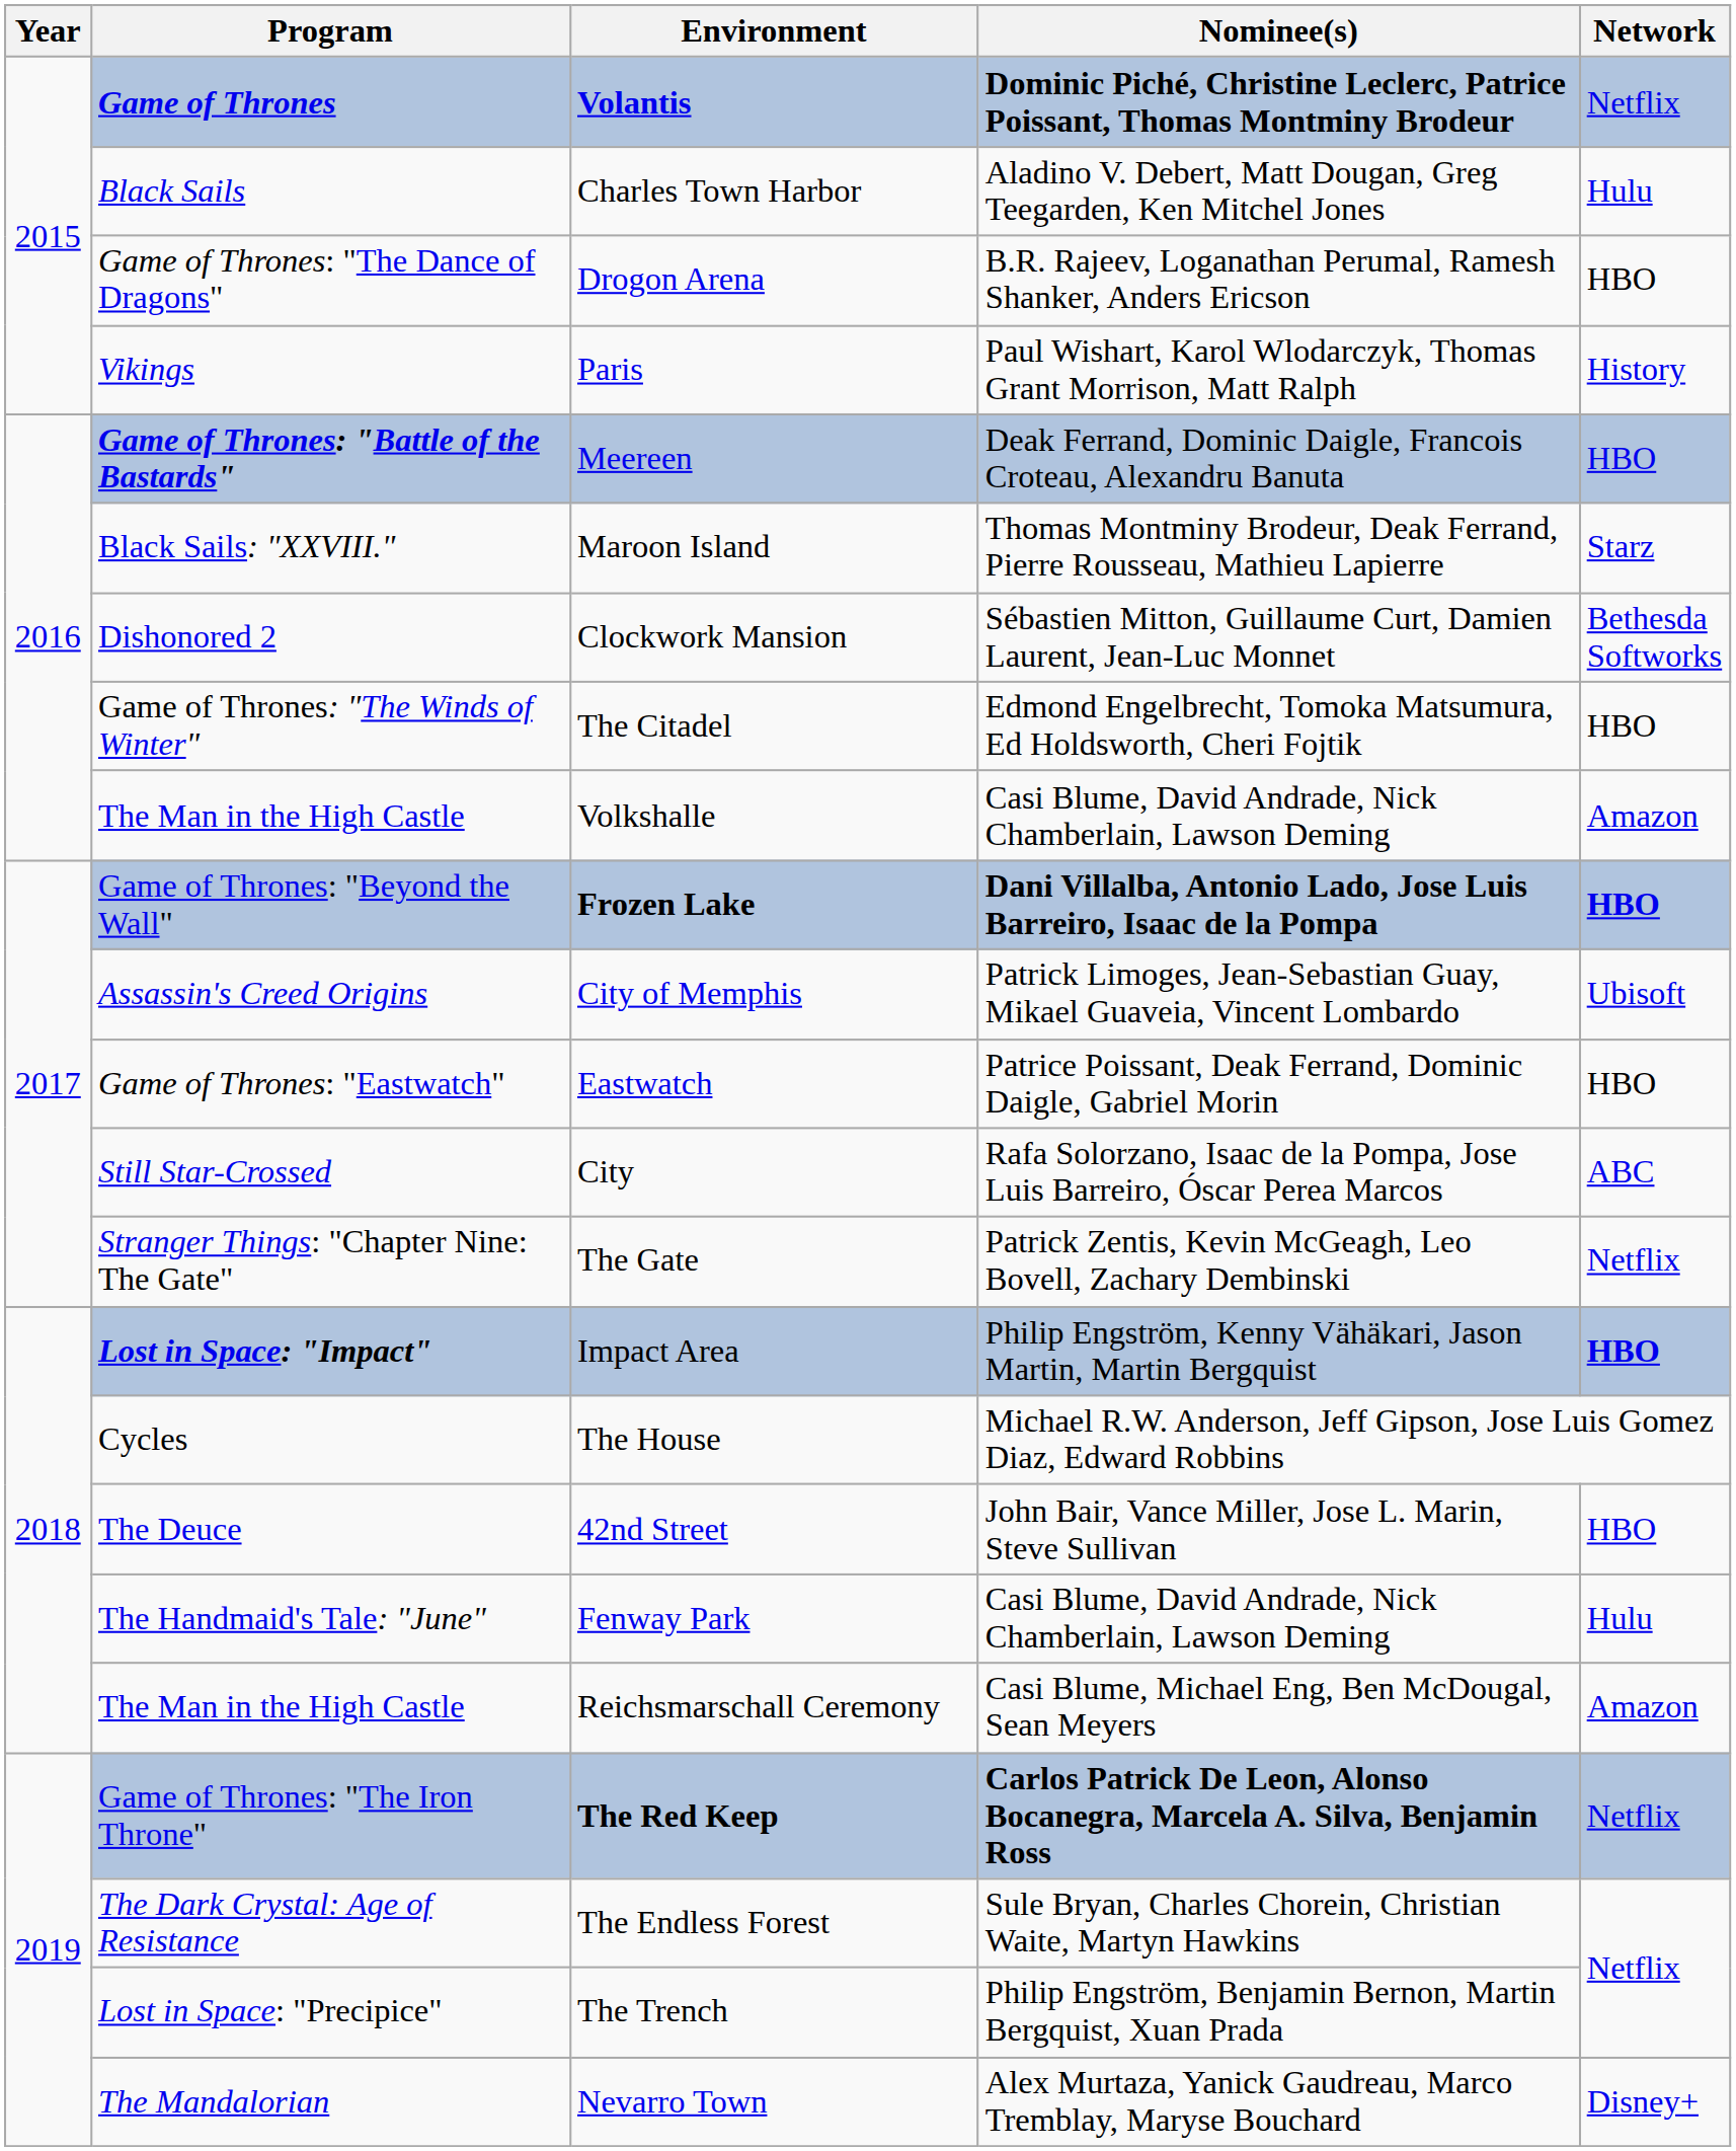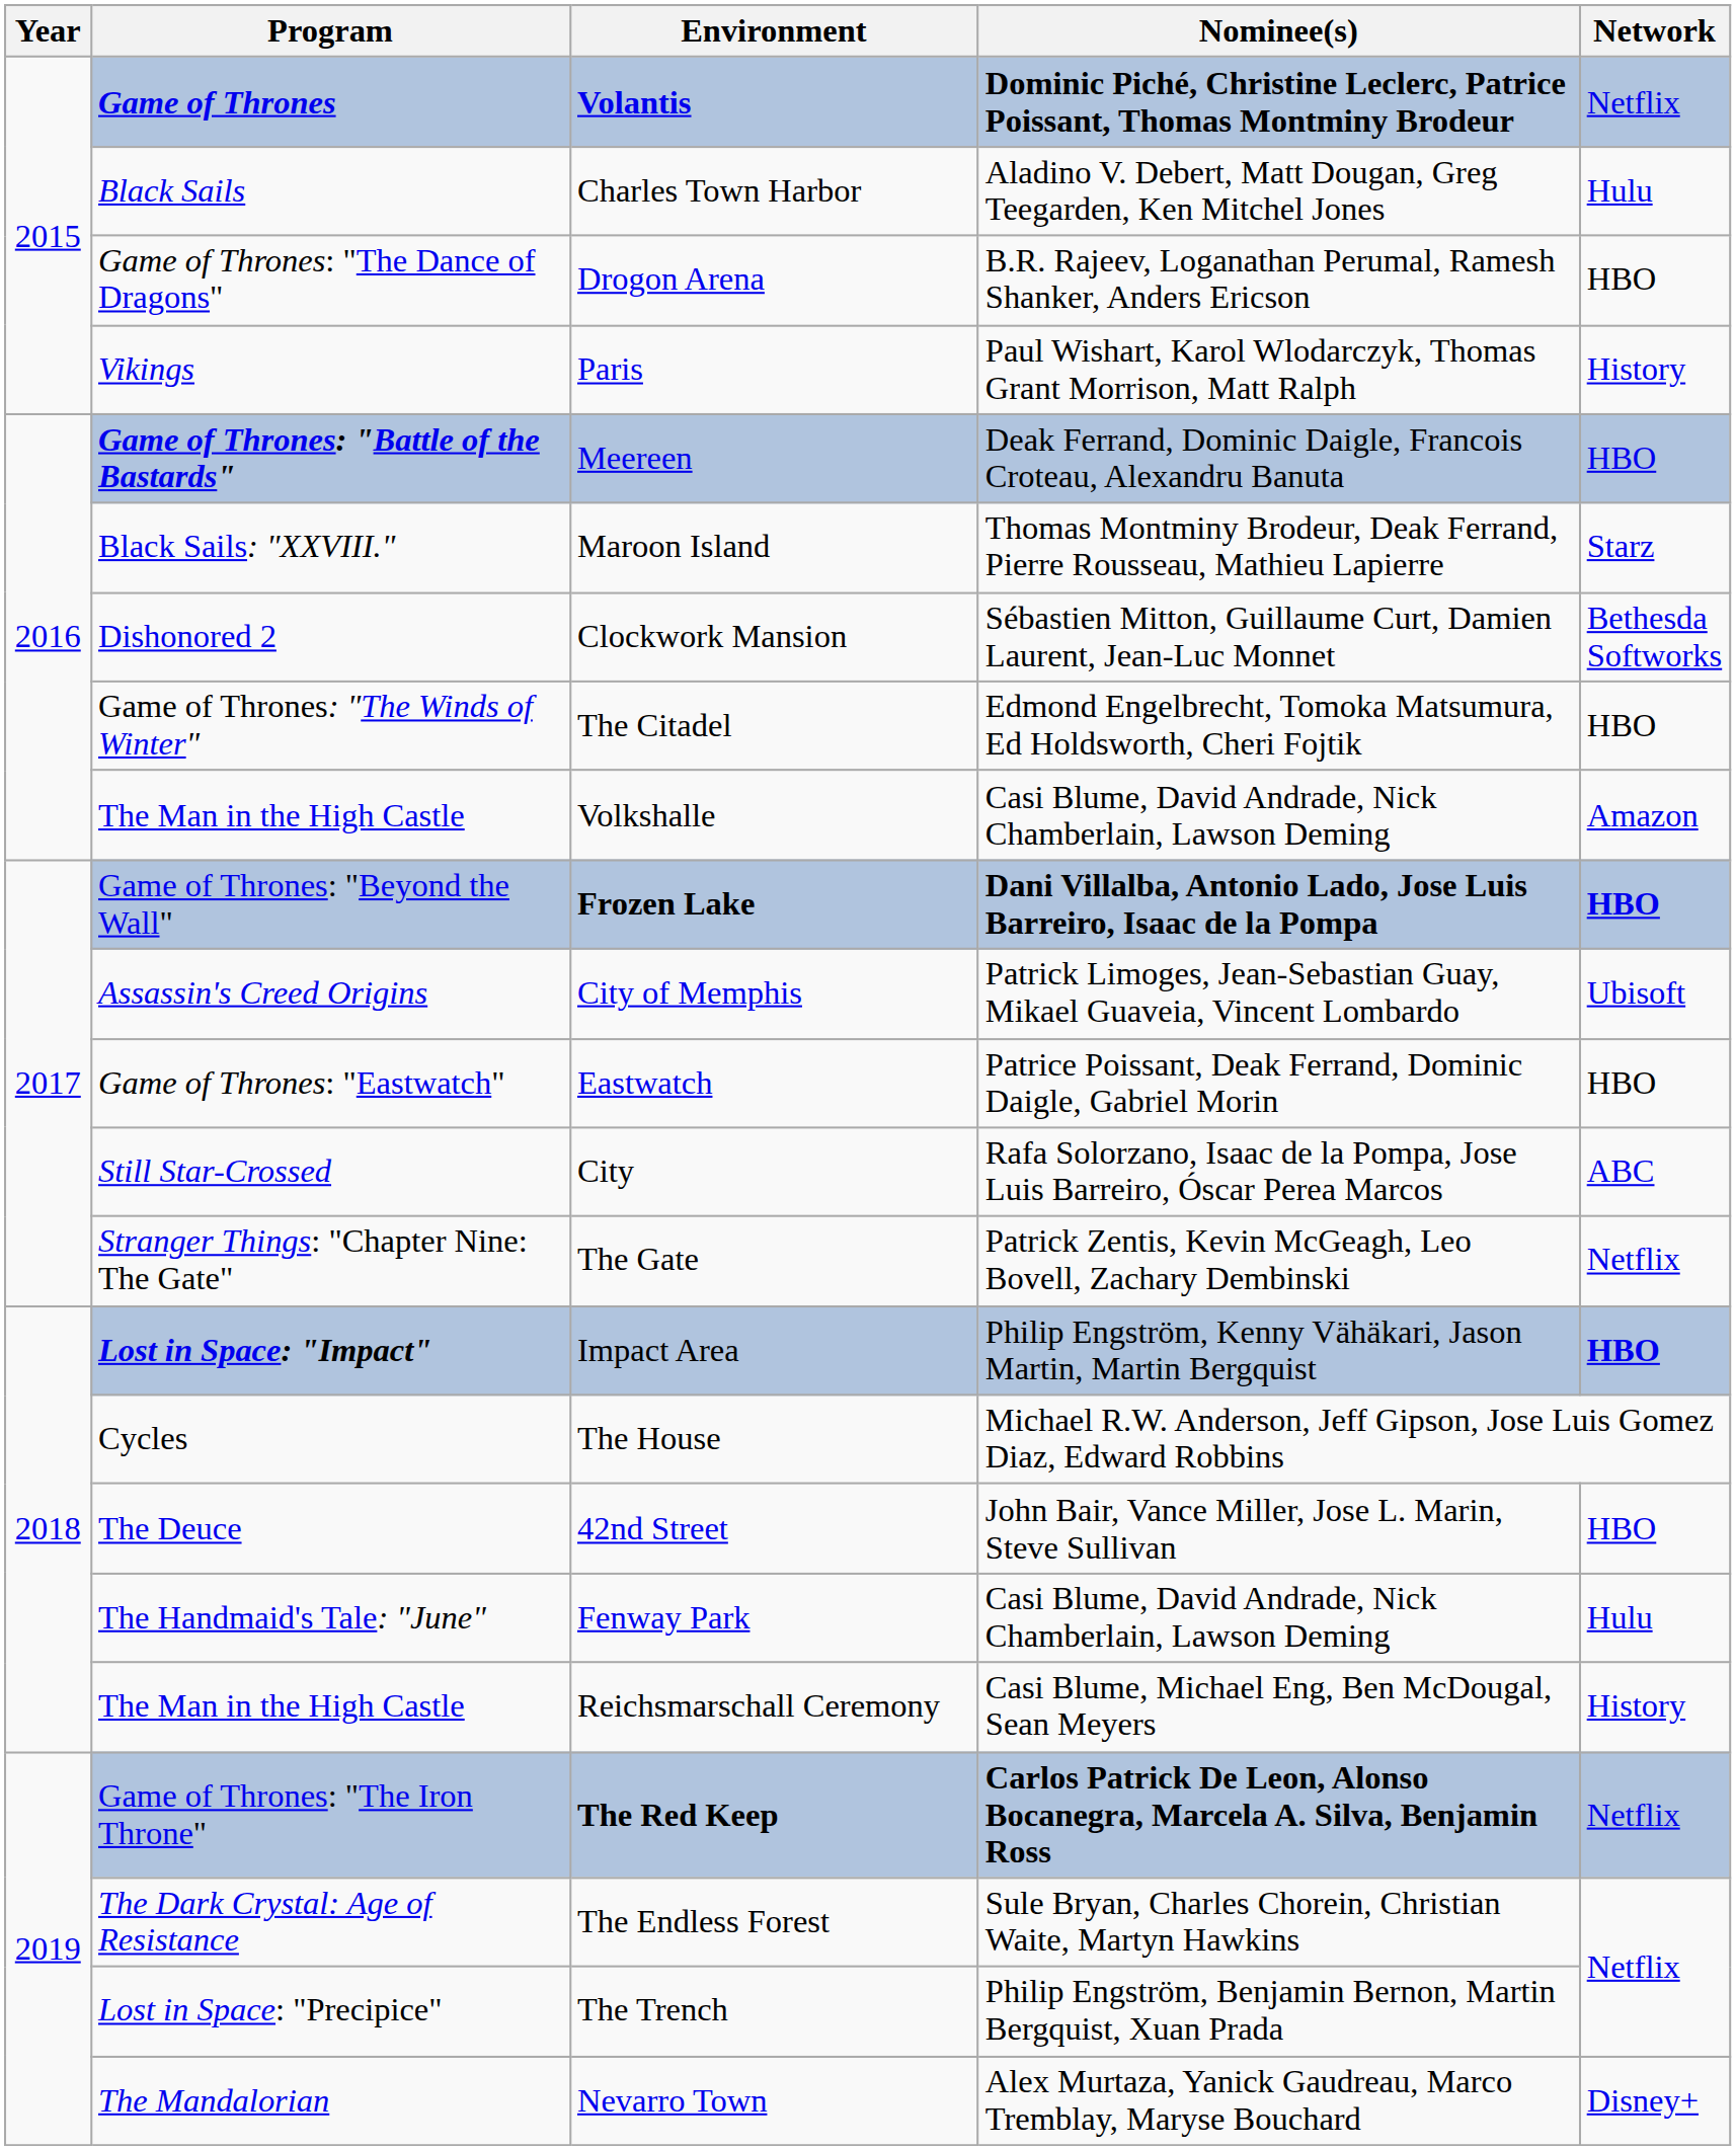Reichsmarschall Ceremony | Network: Amazon -> History
